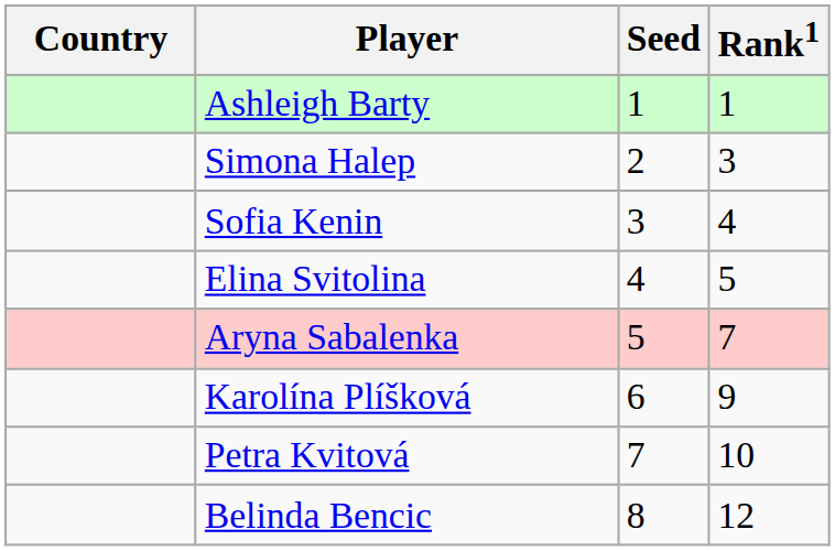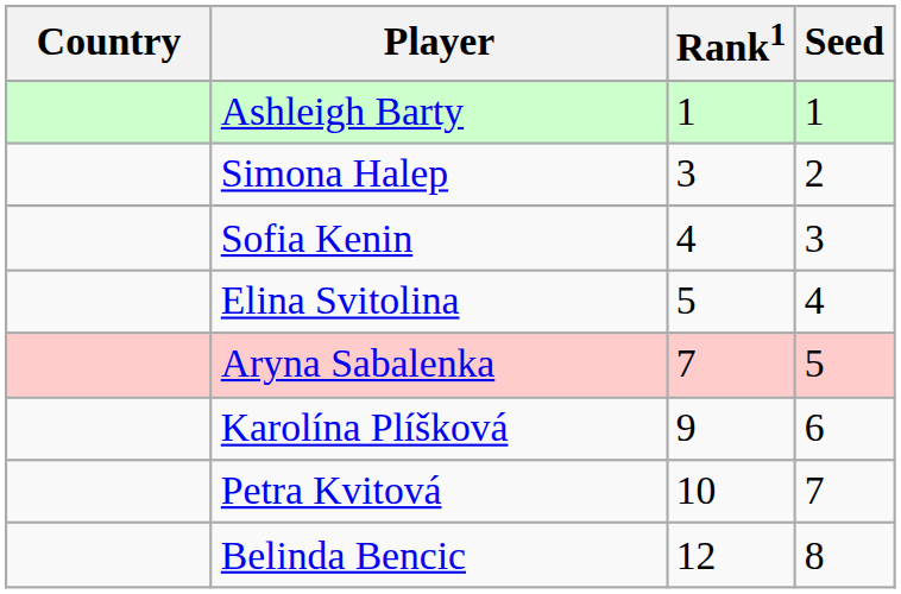columns swapped: Rank1 <-> Seed
